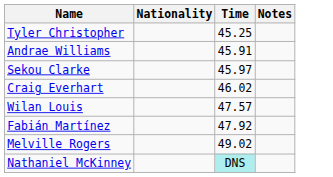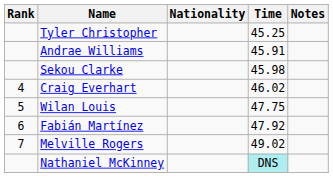+ column: Rank | 4 | 5 | 6 | 7
Sekou Clarke | Time: 45.97 -> 45.98
Wilan Louis | Time: 47.57 -> 47.75
